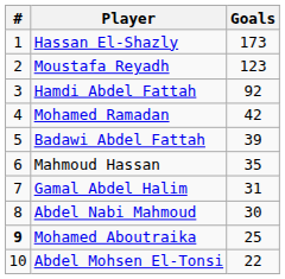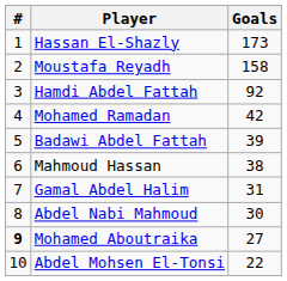Moustafa Reyadh | Goals: 123 -> 158
Mahmoud Hassan | Goals: 35 -> 38
Mohamed Aboutraika | Goals: 25 -> 27
